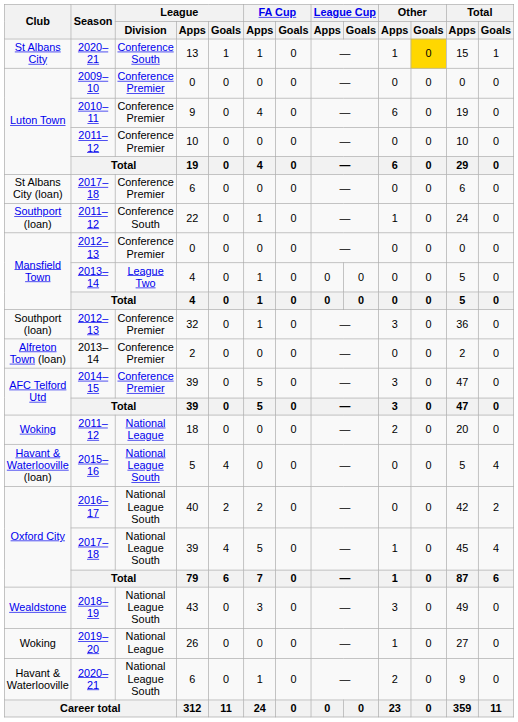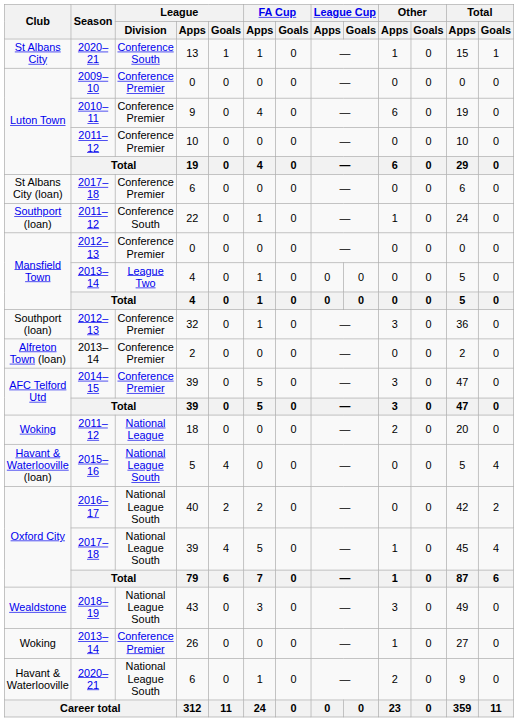13 | Other / Goals: gold background -> no background
26 | Season: 2019–20 -> 2013–14
26 | League / Division: National League -> Conference Premier
